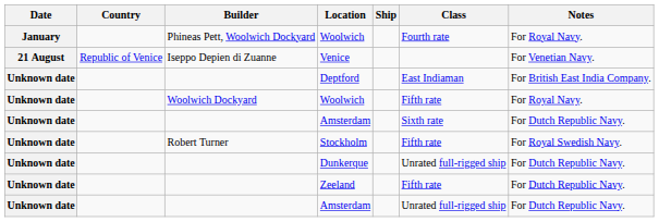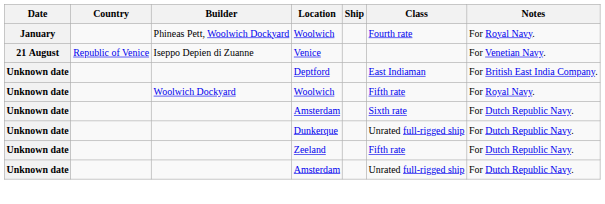- row: Unknown date | Robert Turner | Stockholm | Fifth rate | For Royal Swedish Navy.
